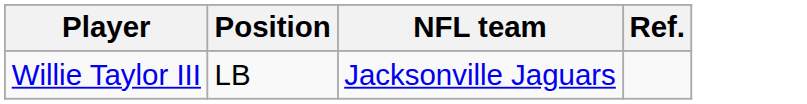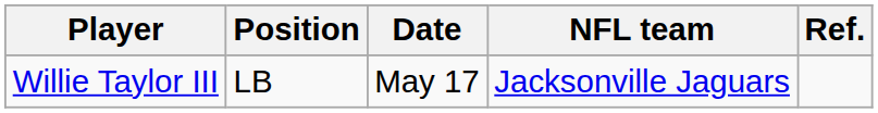+ column: Date | May 17
